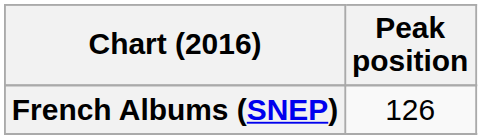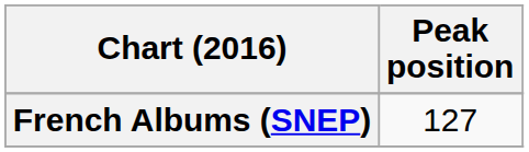French Albums (SNEP) | Peak position: 126 -> 127
